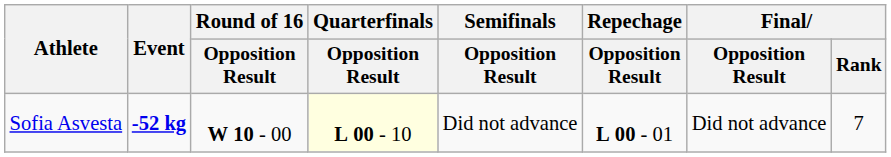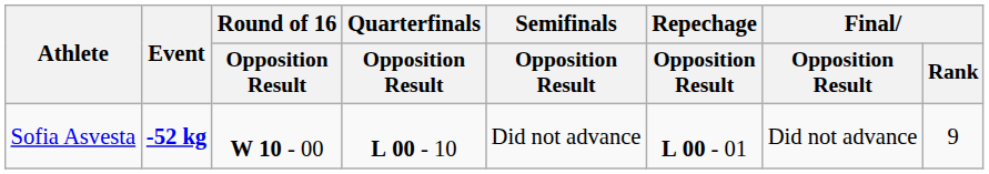Sofia Asvesta | Quarterfinals / Opposition Result: lightyellow background -> no background
Sofia Asvesta | Final / Rank: 7 -> 9
